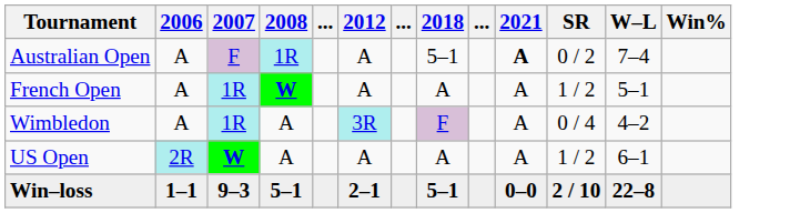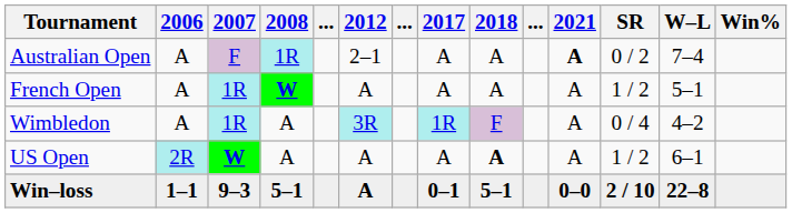+ column: 2017 | A | A | 1R | A | 0–1
Australian Open | 2012: A -> 2–1
Australian Open | 2018: 5–1 -> A
US Open | 2018: normal -> bold
Win–loss | 2012: 2–1 -> A
